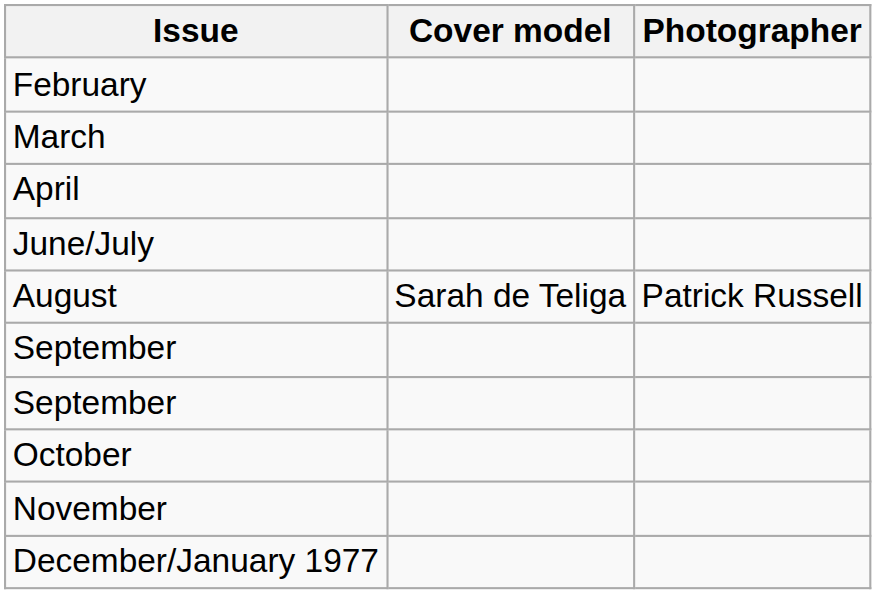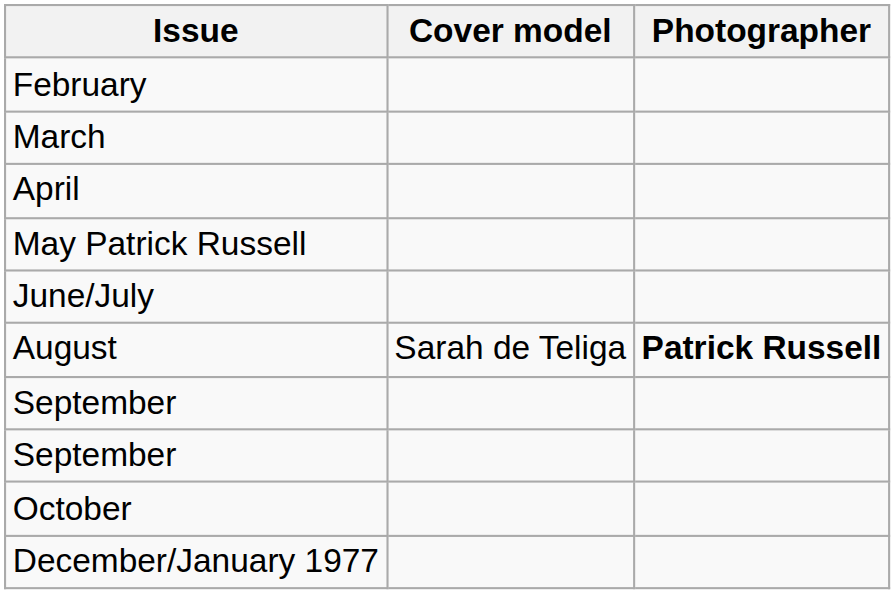+ row: May Patrick Russell
August | Photographer: normal -> bold
- row: November
